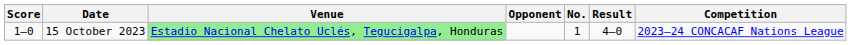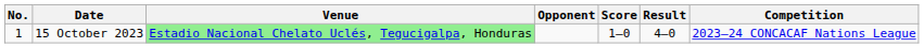columns swapped: No. <-> Score
